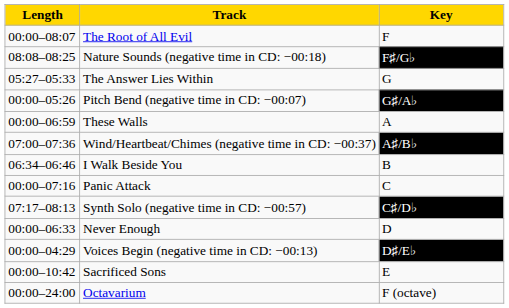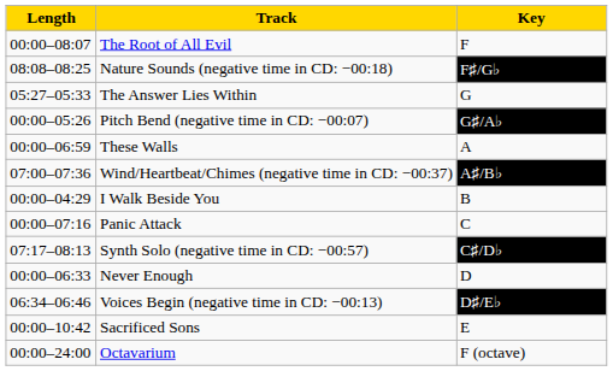I Walk Beside You | Length: 06:34–06:46 -> 00:00–04:29
Voices Begin (negative time in CD: −00:13) | Length: 00:00–04:29 -> 06:34–06:46
